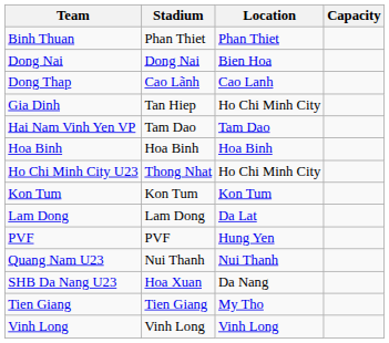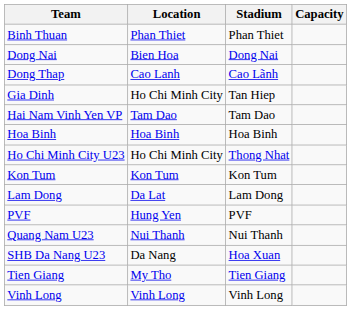columns swapped: Location <-> Stadium
